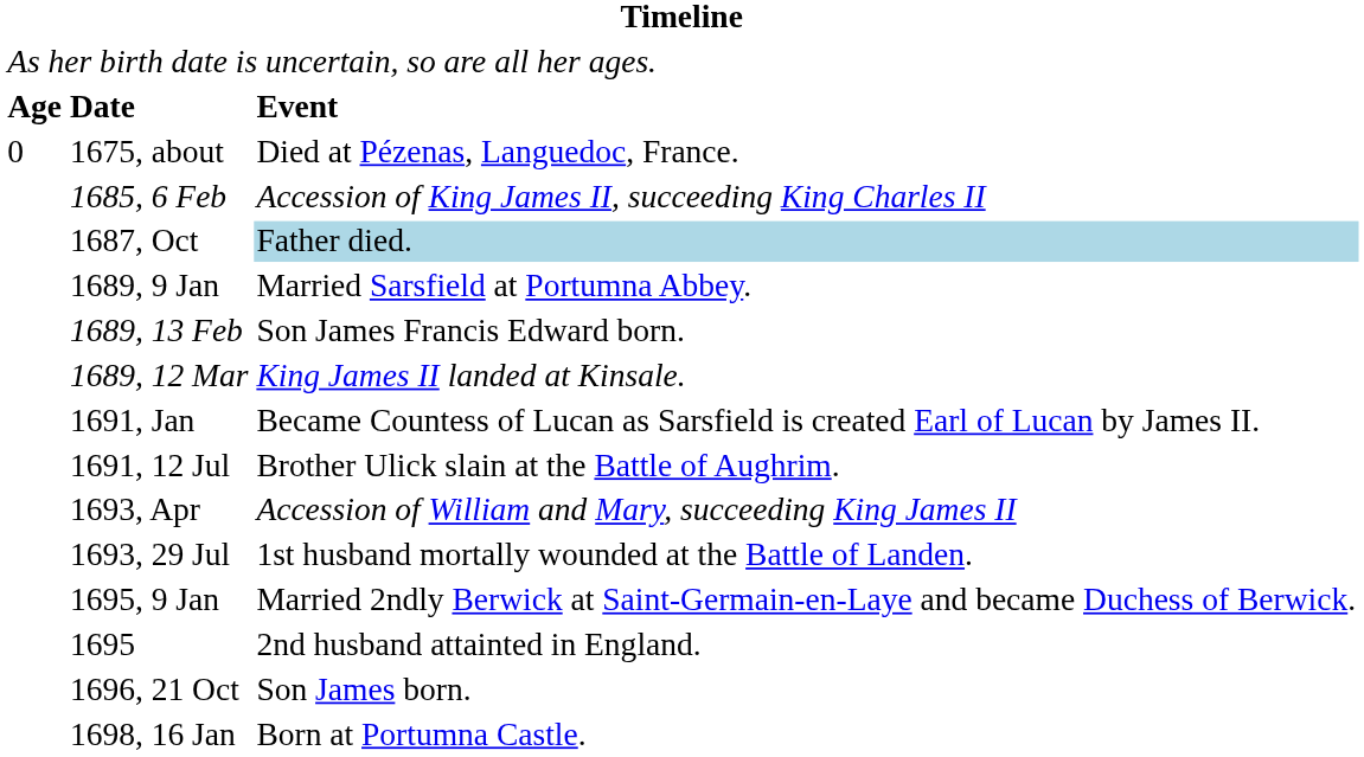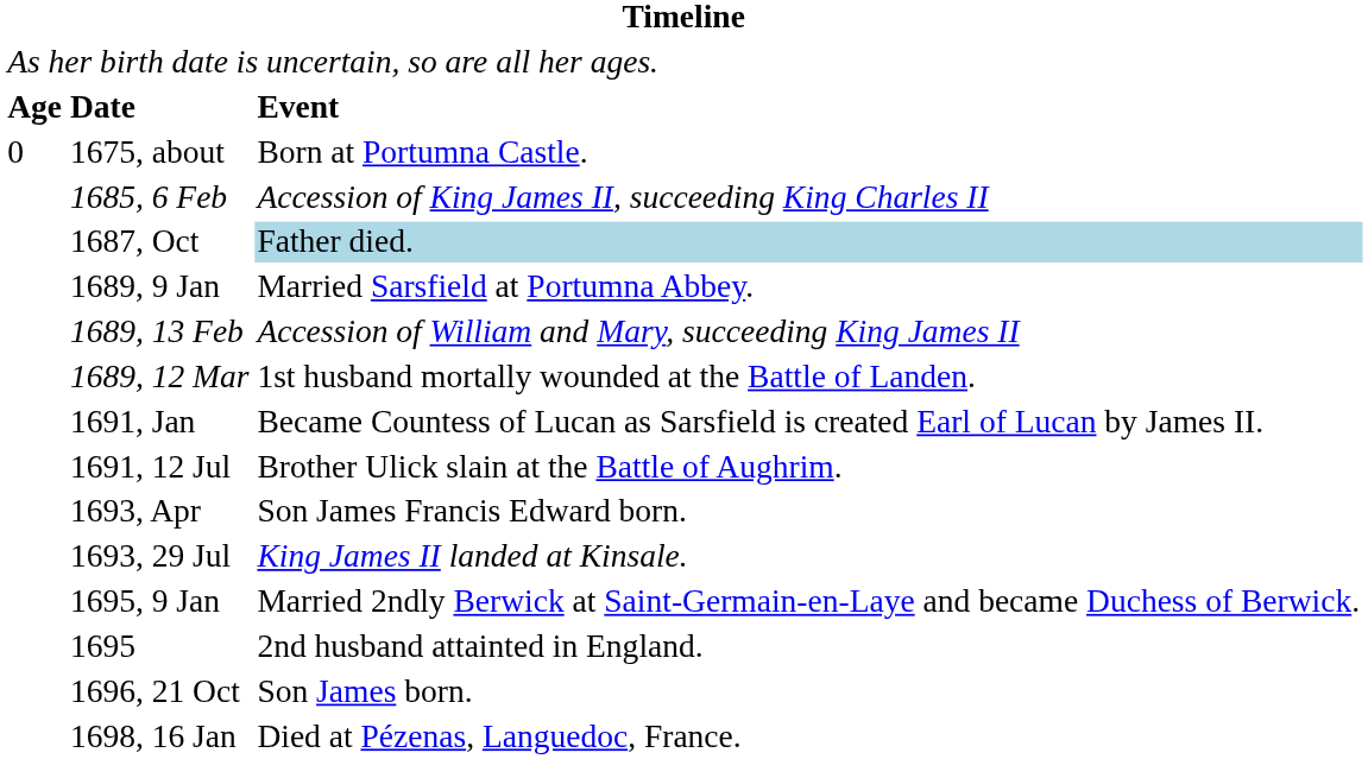1675, about | column 3: Died at Pézenas, Languedoc, France. -> Born at Portumna Castle.
1689, 13 Feb | column 3: Son James Francis Edward born. -> Accession of William and Mary, succeeding King James II
1689, 12 Mar | column 3: King James II landed at Kinsale. -> 1st husband mortally wounded at the Battle of Landen.
1693, Apr | column 3: Accession of William and Mary, succeeding King James II -> Son James Francis Edward born.
1693, 29 Jul | column 3: 1st husband mortally wounded at the Battle of Landen. -> King James II landed at Kinsale.
1698, 16 Jan | column 3: Born at Portumna Castle. -> Died at Pézenas, Languedoc, France.
